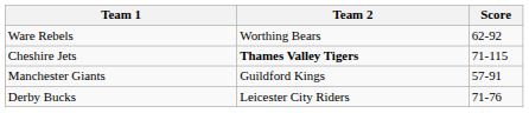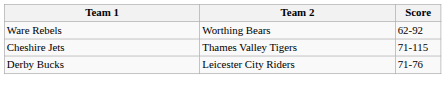Cheshire Jets | Team 2: bold -> normal
- row: Manchester Giants | Guildford Kings | 57-91
